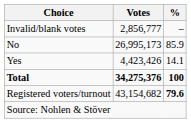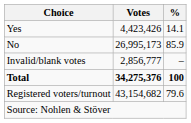rows swapped: Yes <-> Invalid/blank votes
Registered voters/turnout | %: bold -> normal
